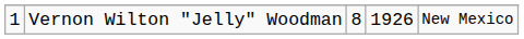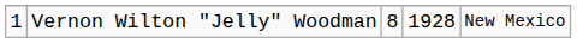Vernon Wilton "Jelly" Woodman | column 4: 1926 -> 1928
